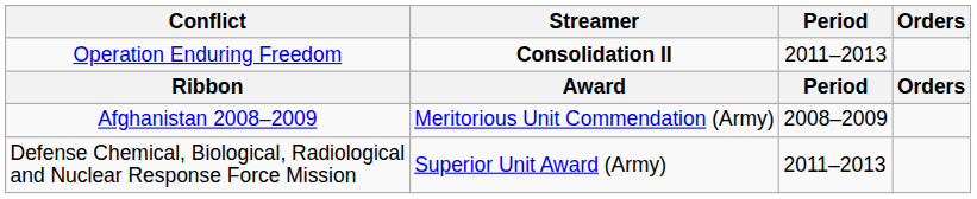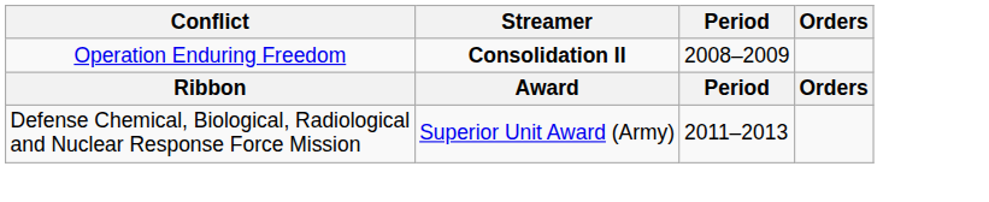Operation Enduring Freedom | Period: 2011–2013 -> 2008–2009
- row: Afghanistan 2008–2009 | Meritorious Unit Commendation (Army) | 2008–2009
